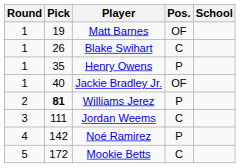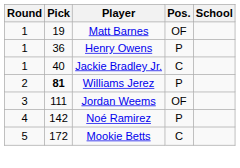- row: 1 | 26 | Blake Swihart | C
Henry Owens | Pick: 35 -> 36
Jackie Bradley Jr. | Pos.: OF -> C
Jordan Weems | Pos.: C -> OF
